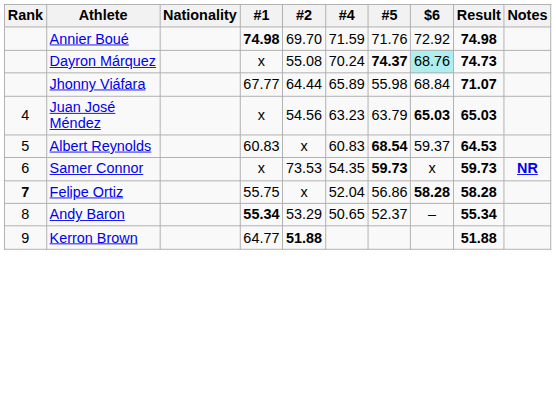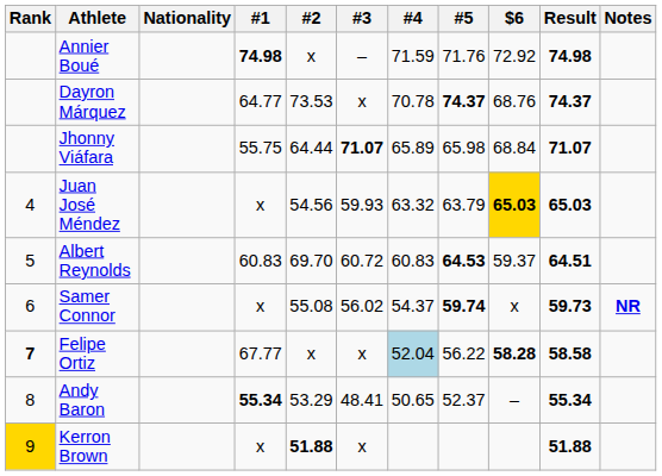+ column: #3 | – | x | 71.07 | 59.93 | 60.72 | 56.02 | x | 48.41 | x
Annier Boué | #2: 69.70 -> x
Dayron Márquez | #1: x -> 64.77
Dayron Márquez | #2: 55.08 -> 73.53
Dayron Márquez | #4: 70.24 -> 70.78
Dayron Márquez | $6: paleturquoise background -> no background
Dayron Márquez | Result: 74.73 -> 74.37
Jhonny Viáfara | #1: 67.77 -> 55.75
Jhonny Viáfara | #5: 55.98 -> 65.98
Juan José Méndez | #4: 63.23 -> 63.32
Juan José Méndez | $6: no background -> gold background
Albert Reynolds | #2: x -> 69.70
Albert Reynolds | #5: 68.54 -> 64.53
Albert Reynolds | Result: 64.53 -> 64.51
Samer Connor | #2: 73.53 -> 55.08
Samer Connor | #4: 54.35 -> 54.37
Samer Connor | #5: 59.73 -> 59.74
Felipe Ortiz | #1: 55.75 -> 67.77
Felipe Ortiz | #4: no background -> lightblue background
Felipe Ortiz | #5: 56.86 -> 56.22
Felipe Ortiz | Result: 58.28 -> 58.58
Kerron Brown | Rank: no background -> gold background
Kerron Brown | #1: 64.77 -> x
